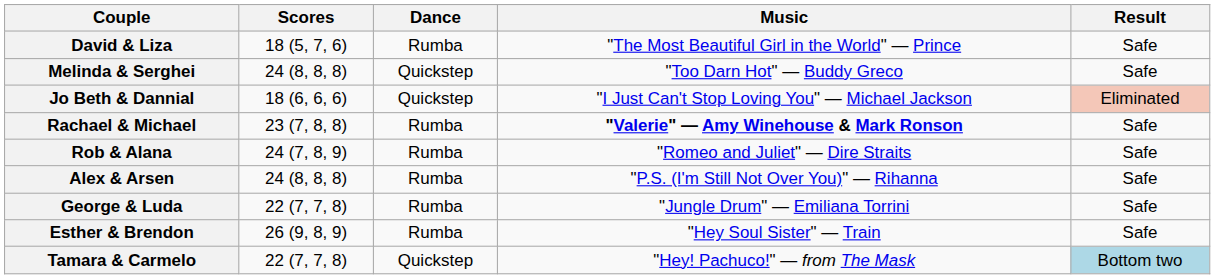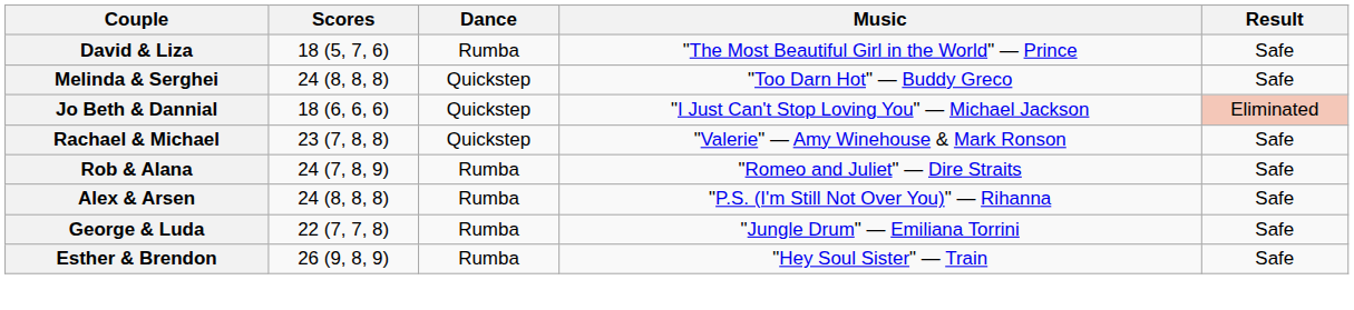Rachael & Michael | Dance: Rumba -> Quickstep
Rachael & Michael | Music: bold -> normal
- row: Tamara & Carmelo | 22 (7, 7, 8) | Quickstep | "Hey! Pachuco!" — from The Mask | Bottom two
